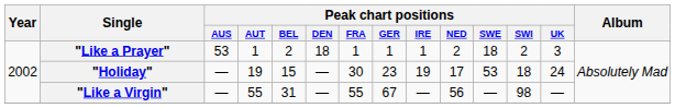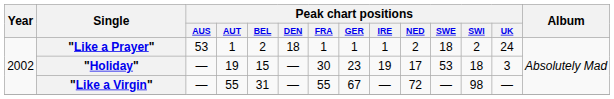"Like a Prayer" | Peak chart positions / UK: 3 -> 24
"Holiday" | Peak chart positions / UK: 24 -> 3
"Like a Virgin" | Peak chart positions / NED: 56 -> 72
